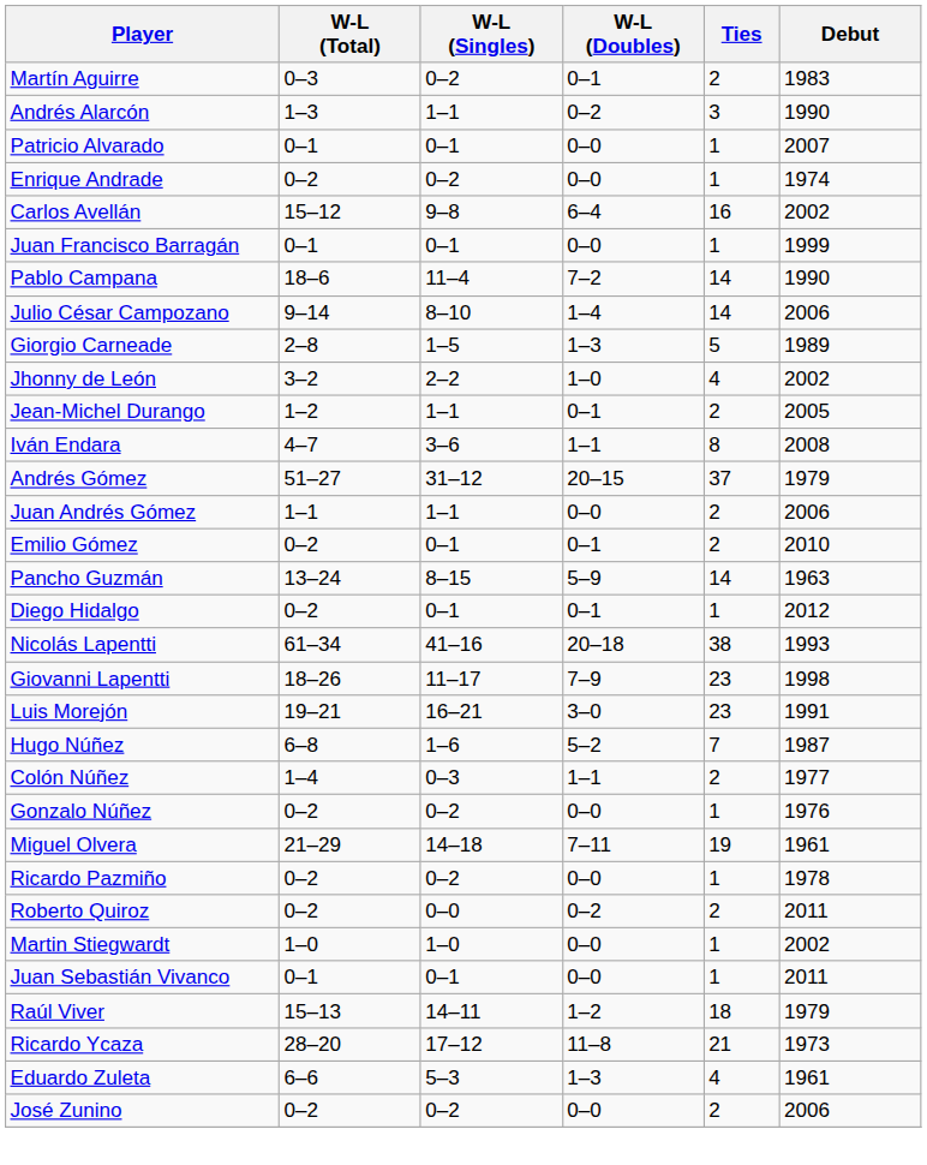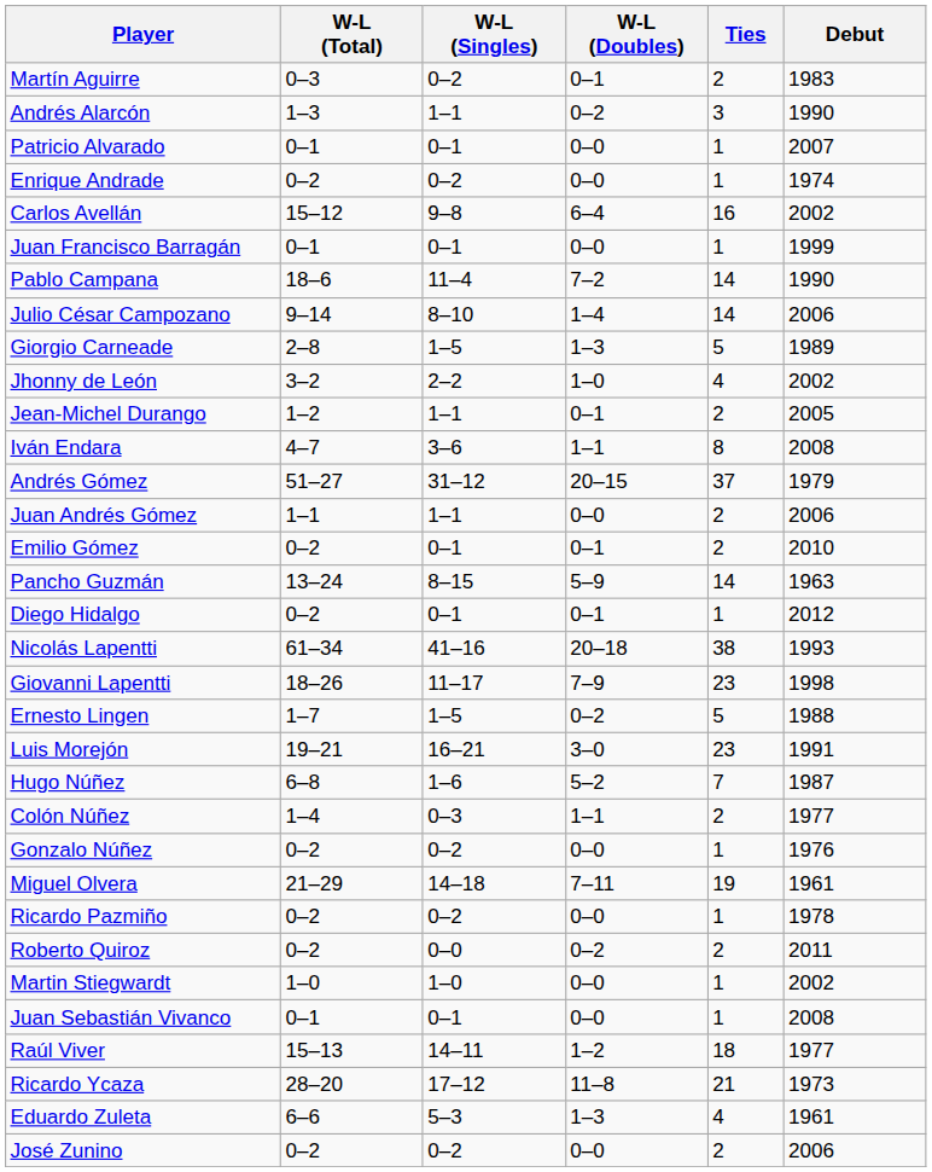+ row: Ernesto Lingen | 1–7 | 1–5 | 0–2 | 5 | 1988
Juan Sebastián Vivanco | Debut: 2011 -> 2008
Raúl Viver | Debut: 1979 -> 1977
